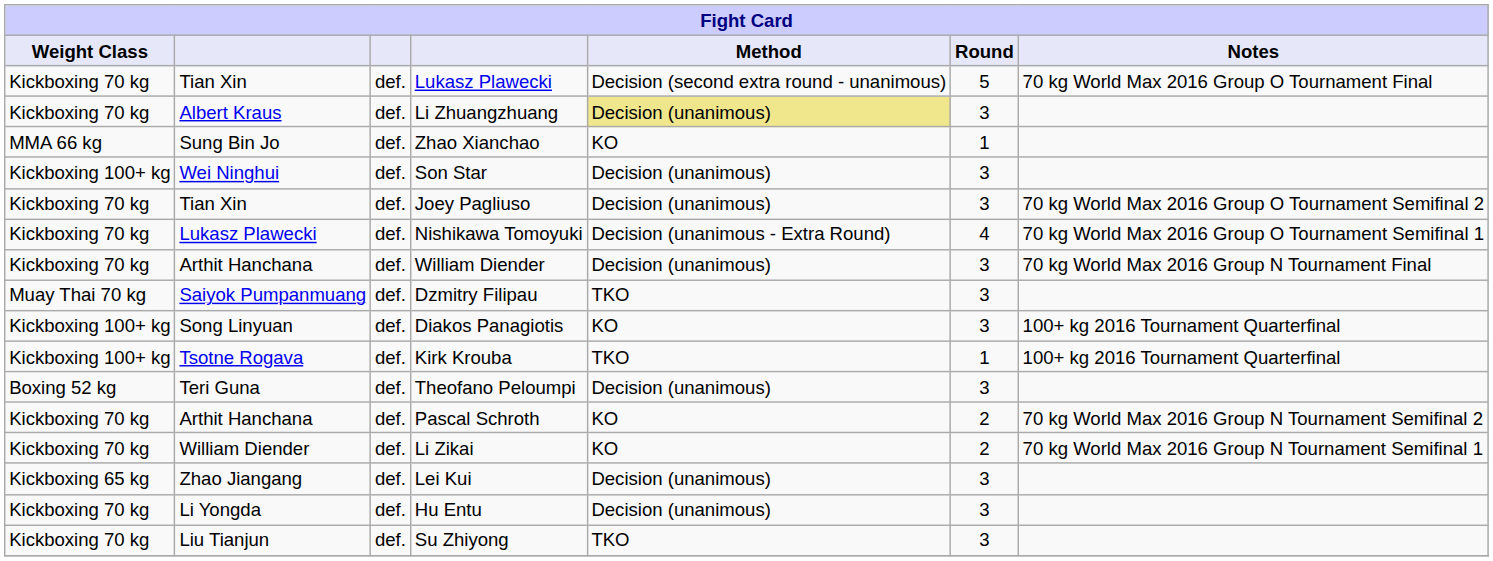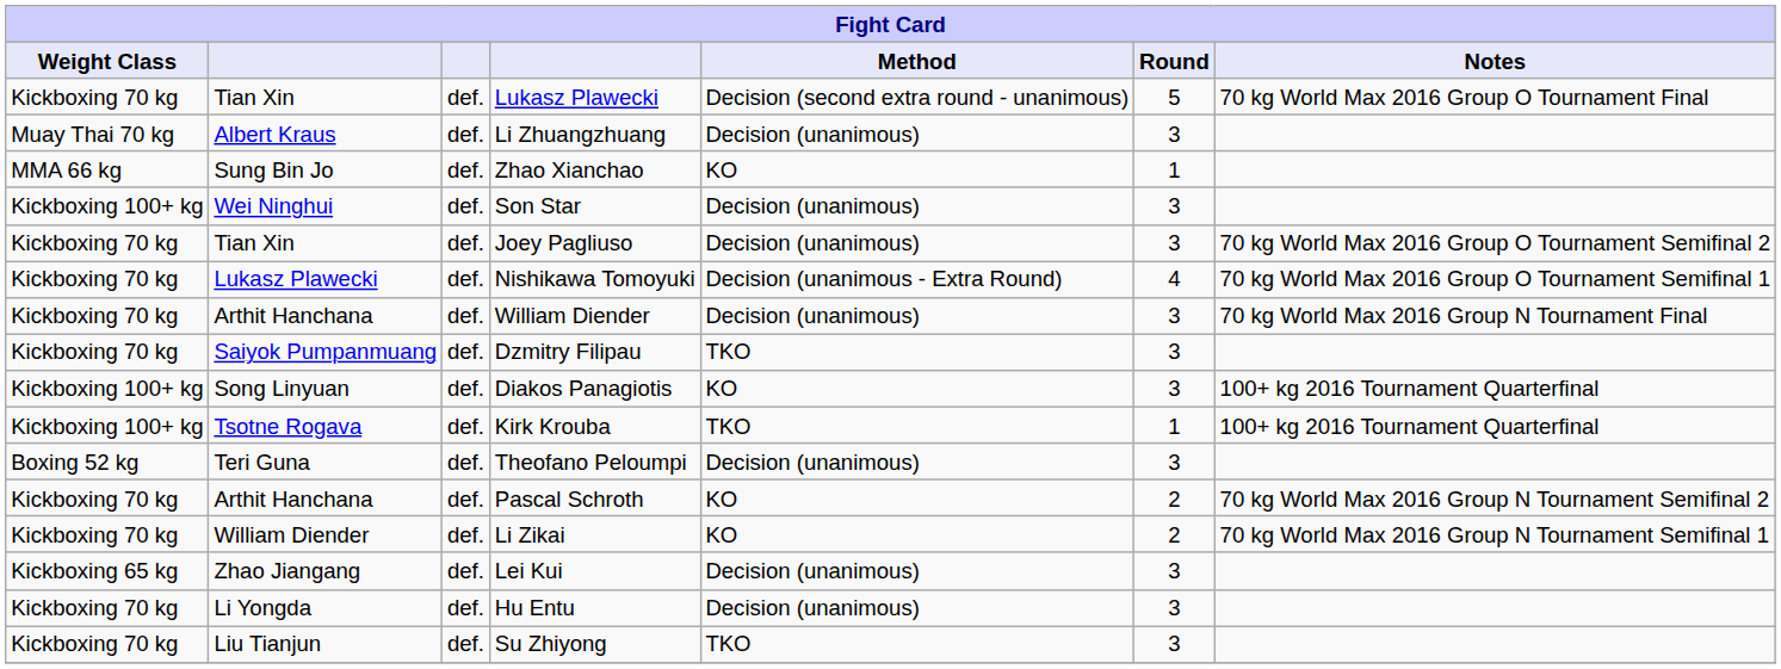Li Zhuangzhuang | Weight Class: Kickboxing 70 kg -> Muay Thai 70 kg
Li Zhuangzhuang | Method: khaki background -> no background
Dzmitry Filipau | Weight Class: Muay Thai 70 kg -> Kickboxing 70 kg
